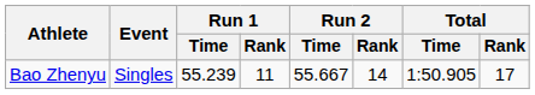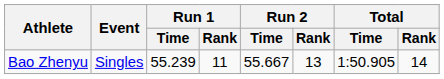Bao Zhenyu | Run 2 / Rank: 14 -> 13
Bao Zhenyu | Total / Rank: 17 -> 14
